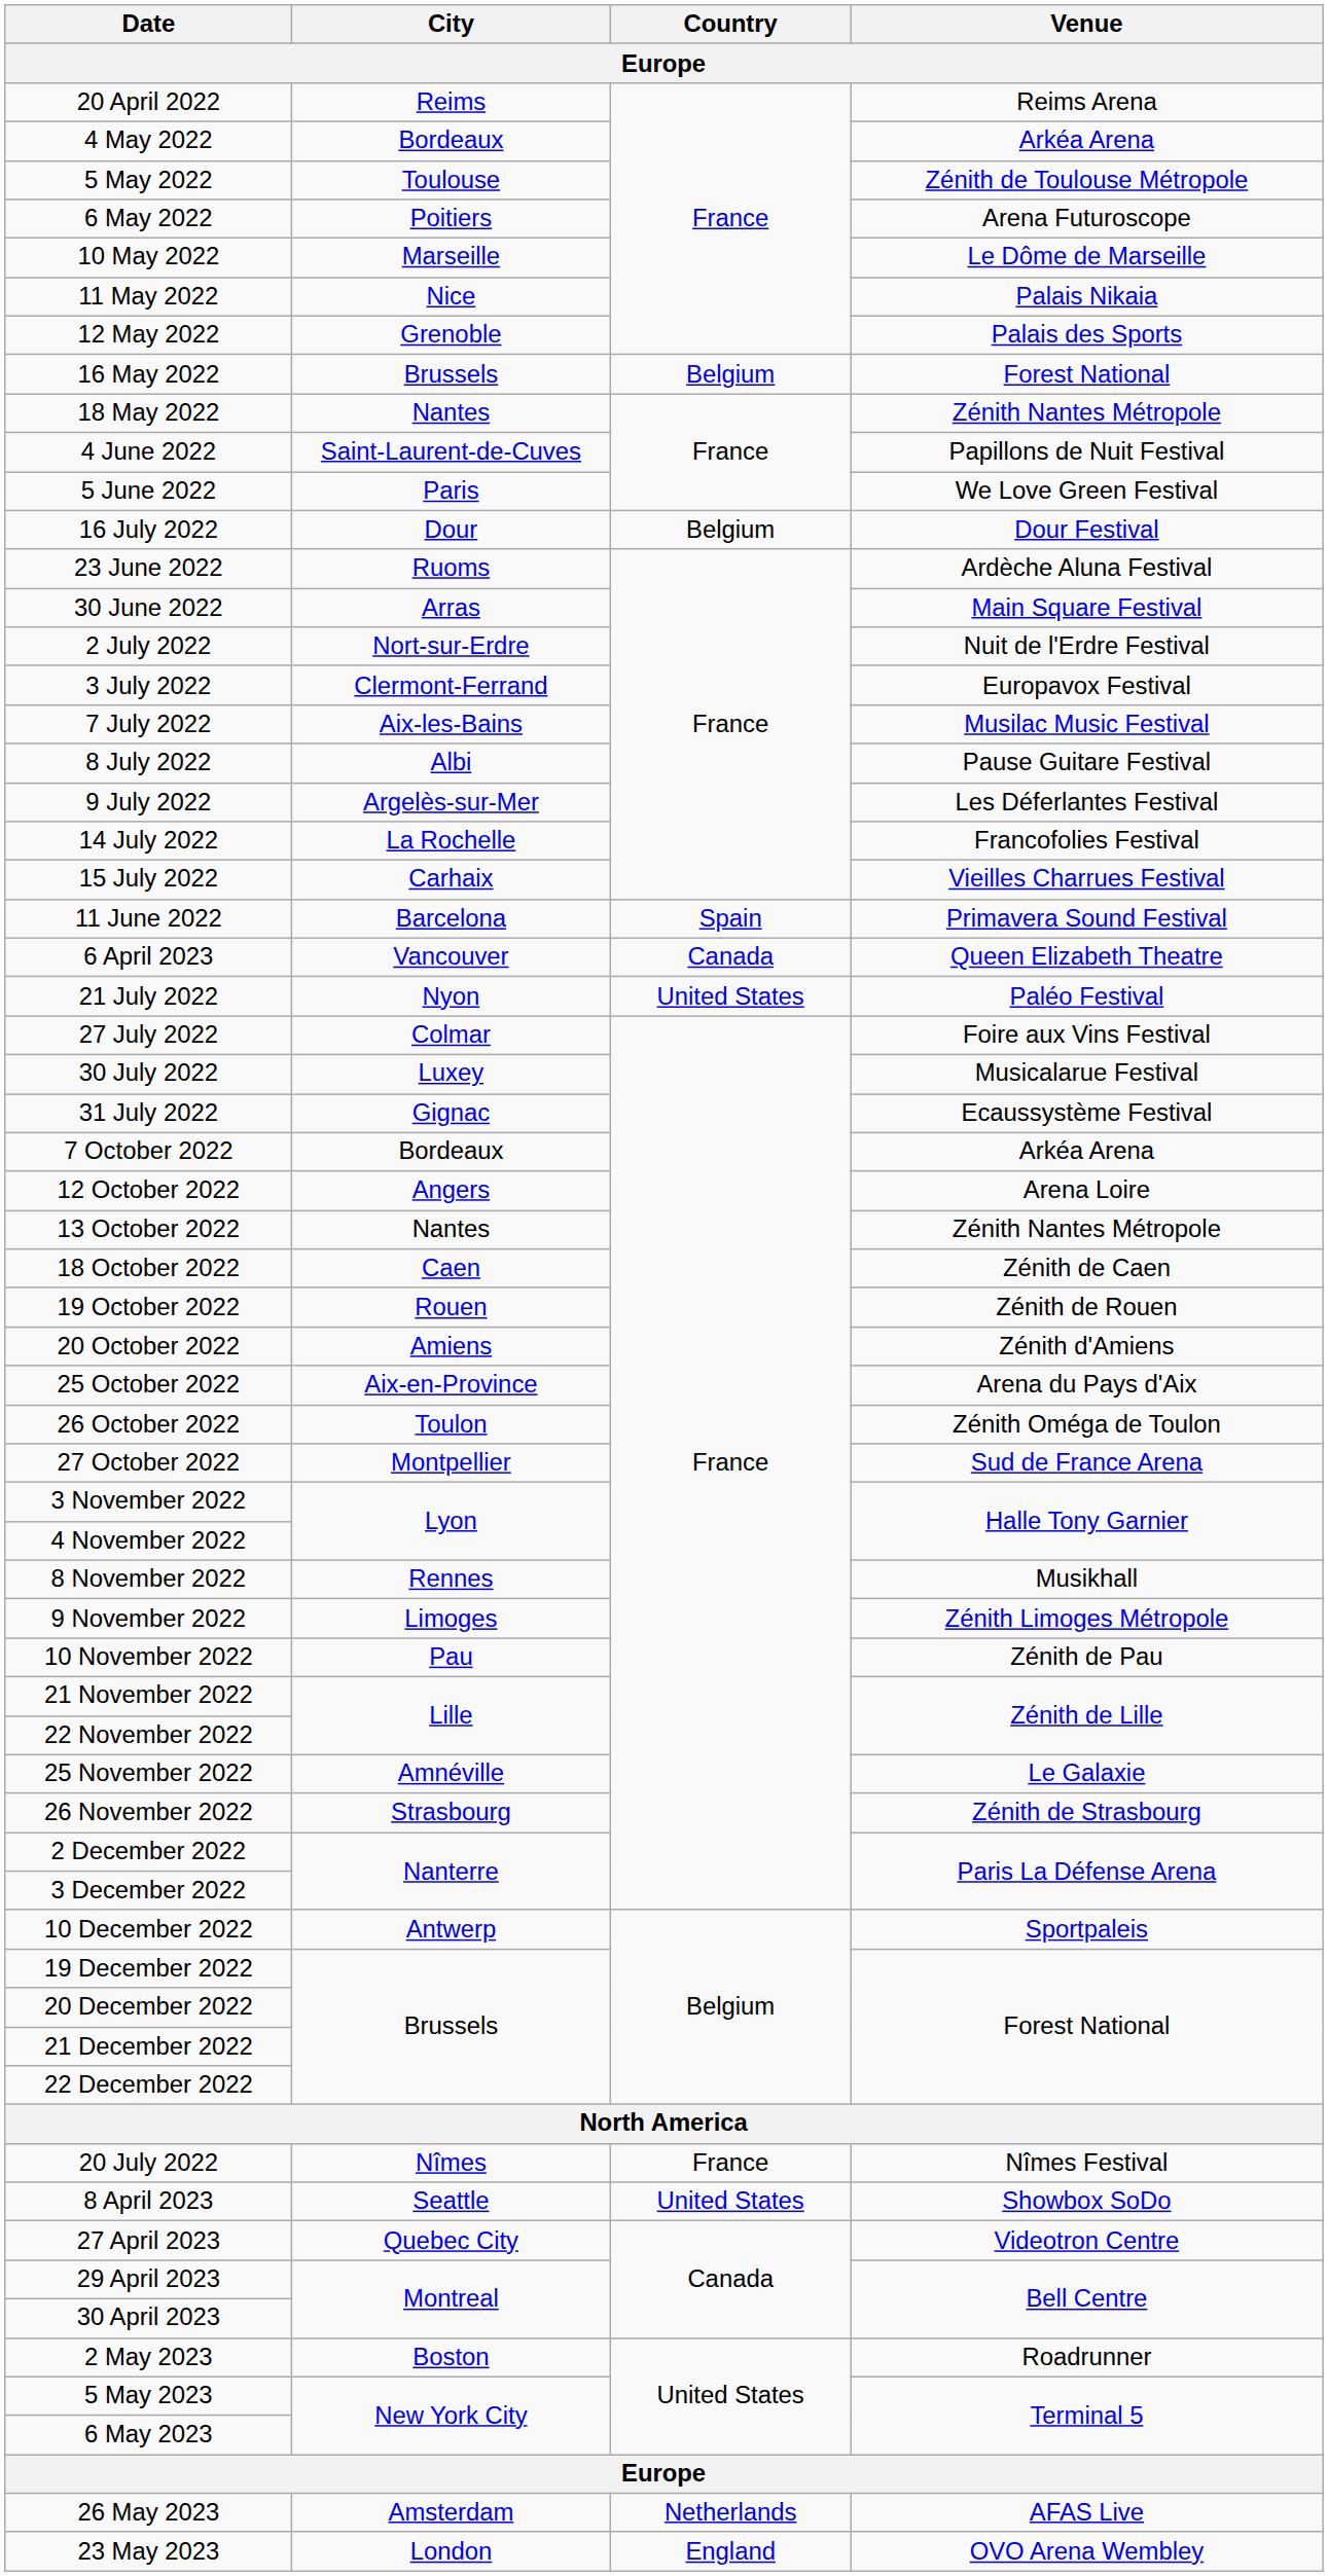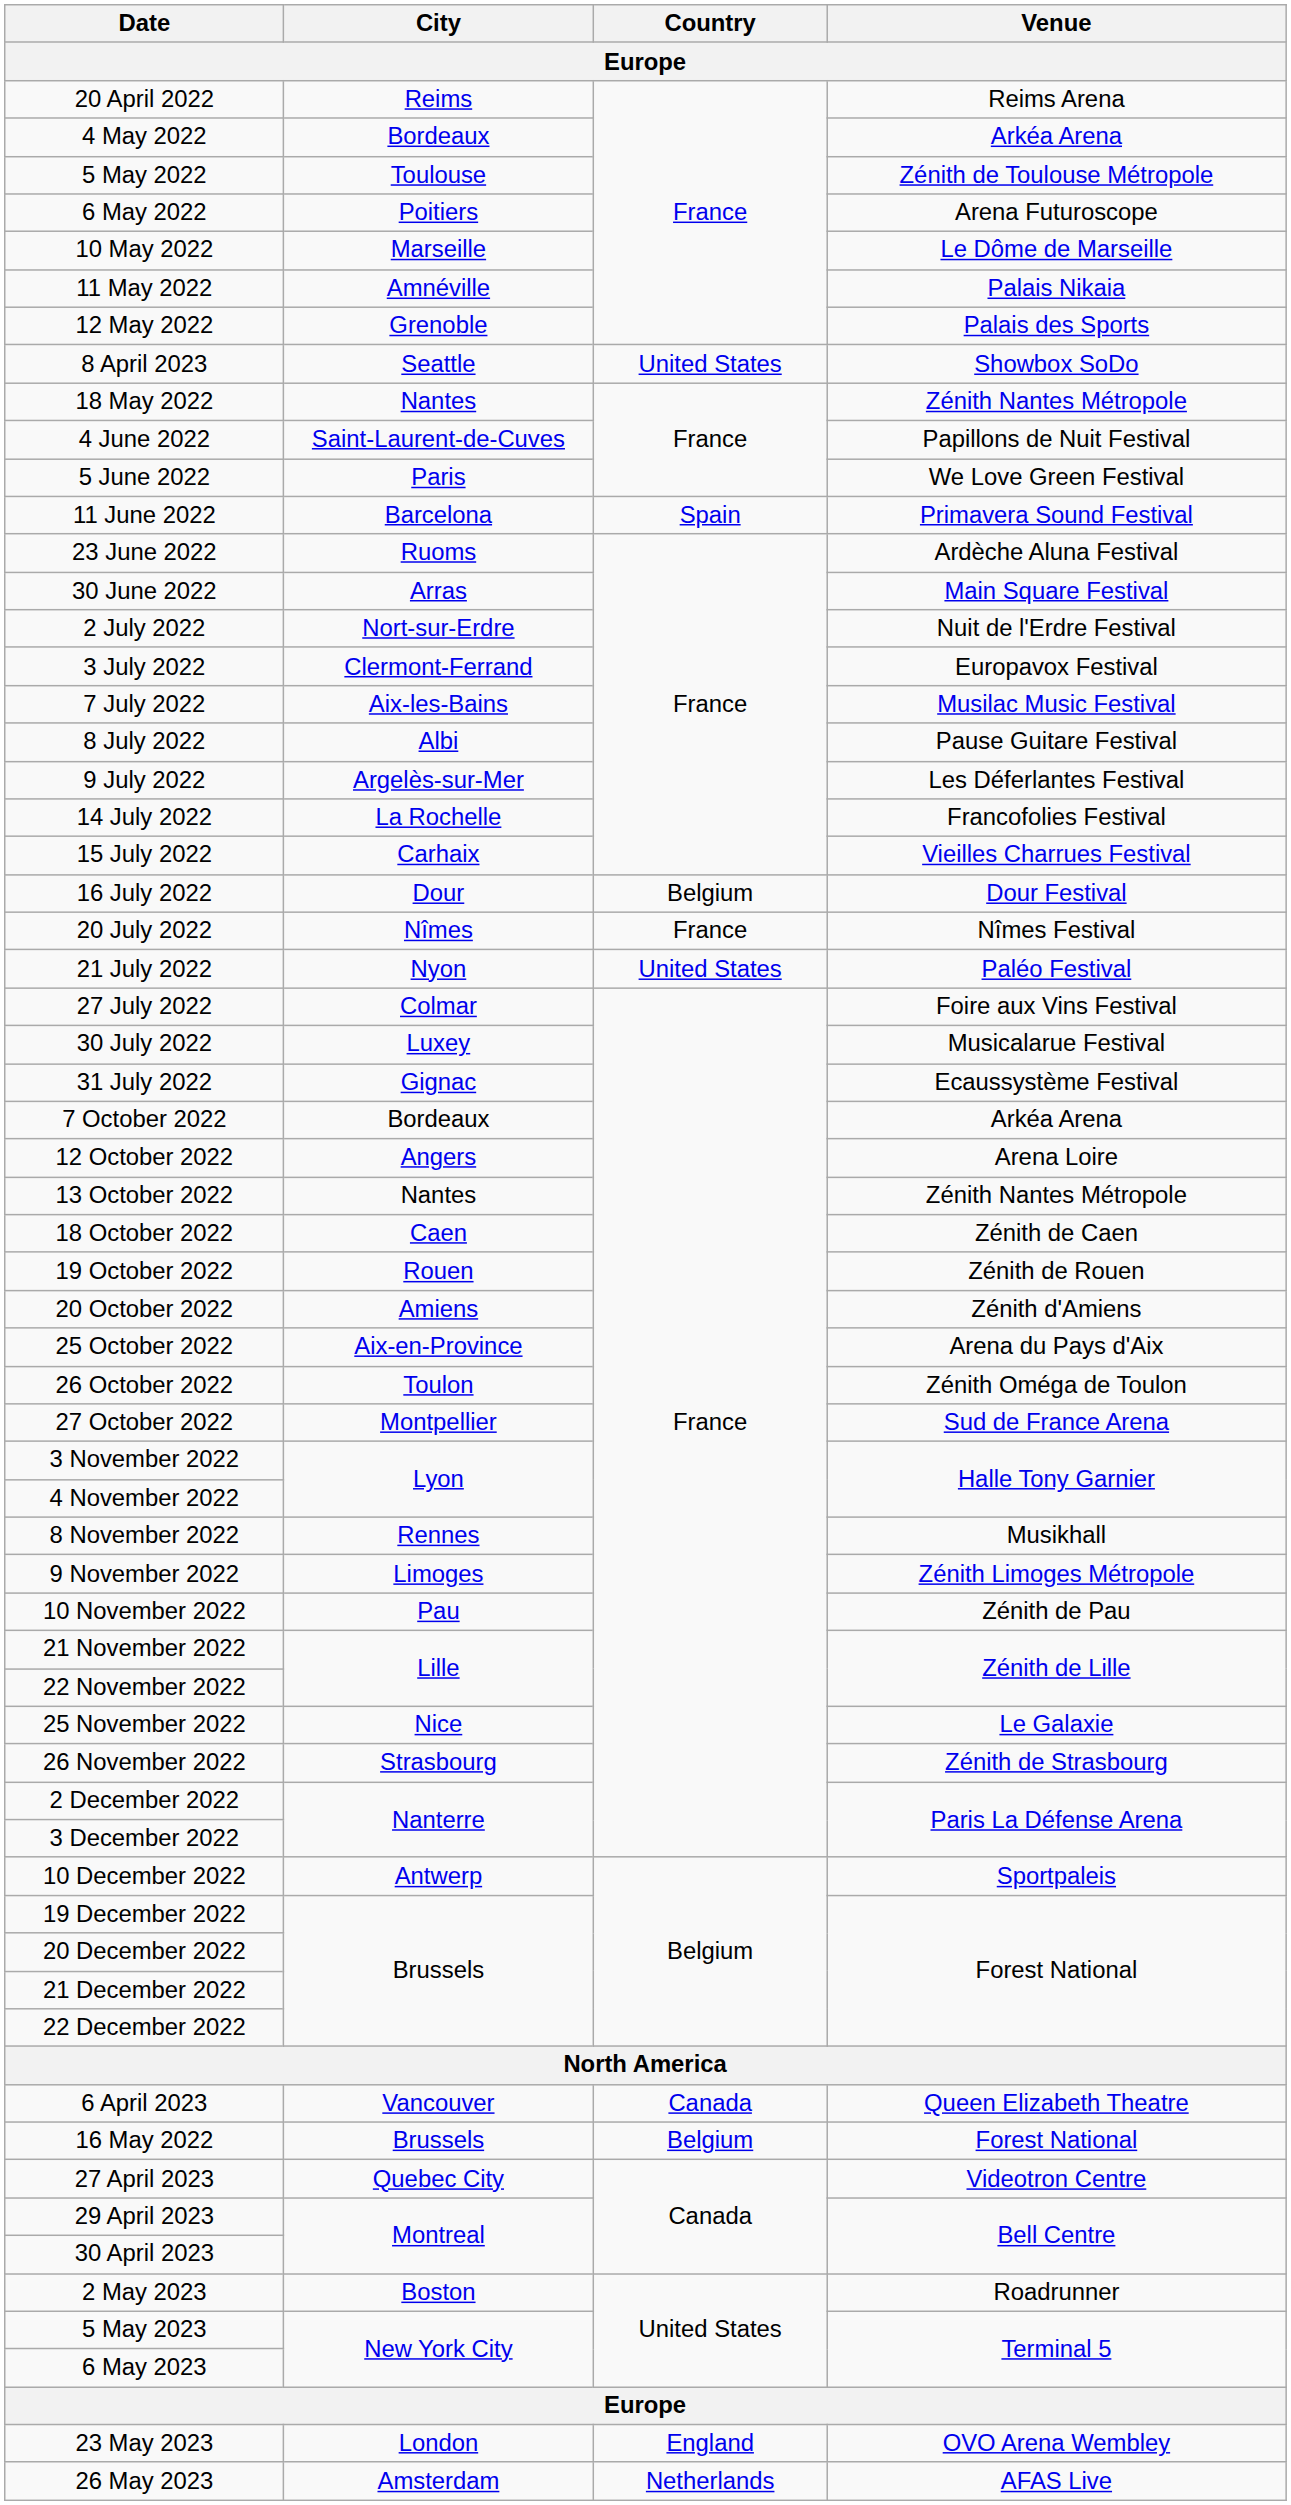11 May 2022 | City: Nice -> Amnéville
rows swapped: 16 May 2022 <-> 8 April 2023
rows swapped: 11 June 2022 <-> 16 July 2022
rows swapped: 20 July 2022 <-> 6 April 2023
25 November 2022 | City: Amnéville -> Nice
rows swapped: 23 May 2023 <-> 26 May 2023
